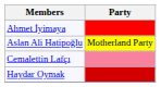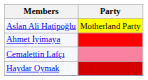rows swapped: Aslan Ali Hatipoğlu <-> Ahmet İyimaya
